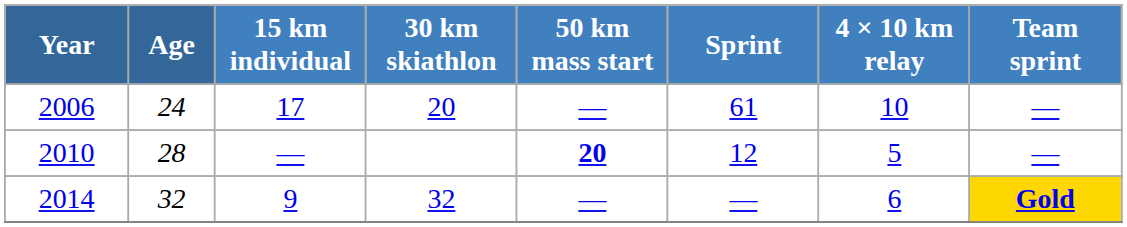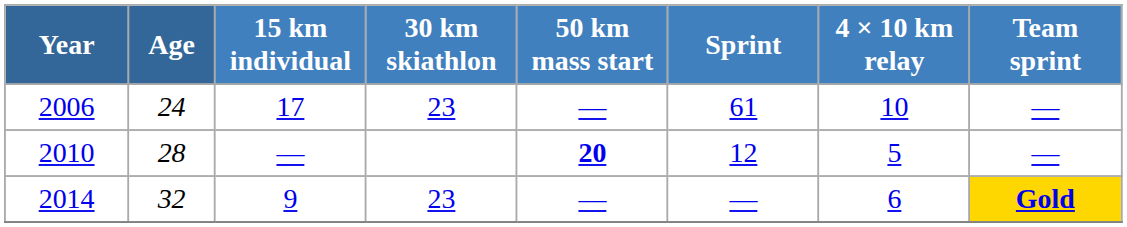2006 | 30 km skiathlon: 20 -> 23
2014 | 30 km skiathlon: 32 -> 23
